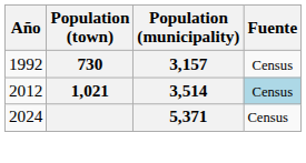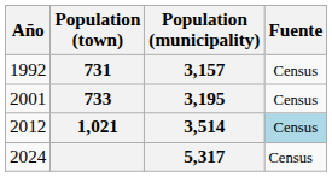1992 | Population (town): 730 -> 731
+ row: 2001 | 733 | 3,195 | Census
2024 | Population (municipality): 5,371 -> 5,317
